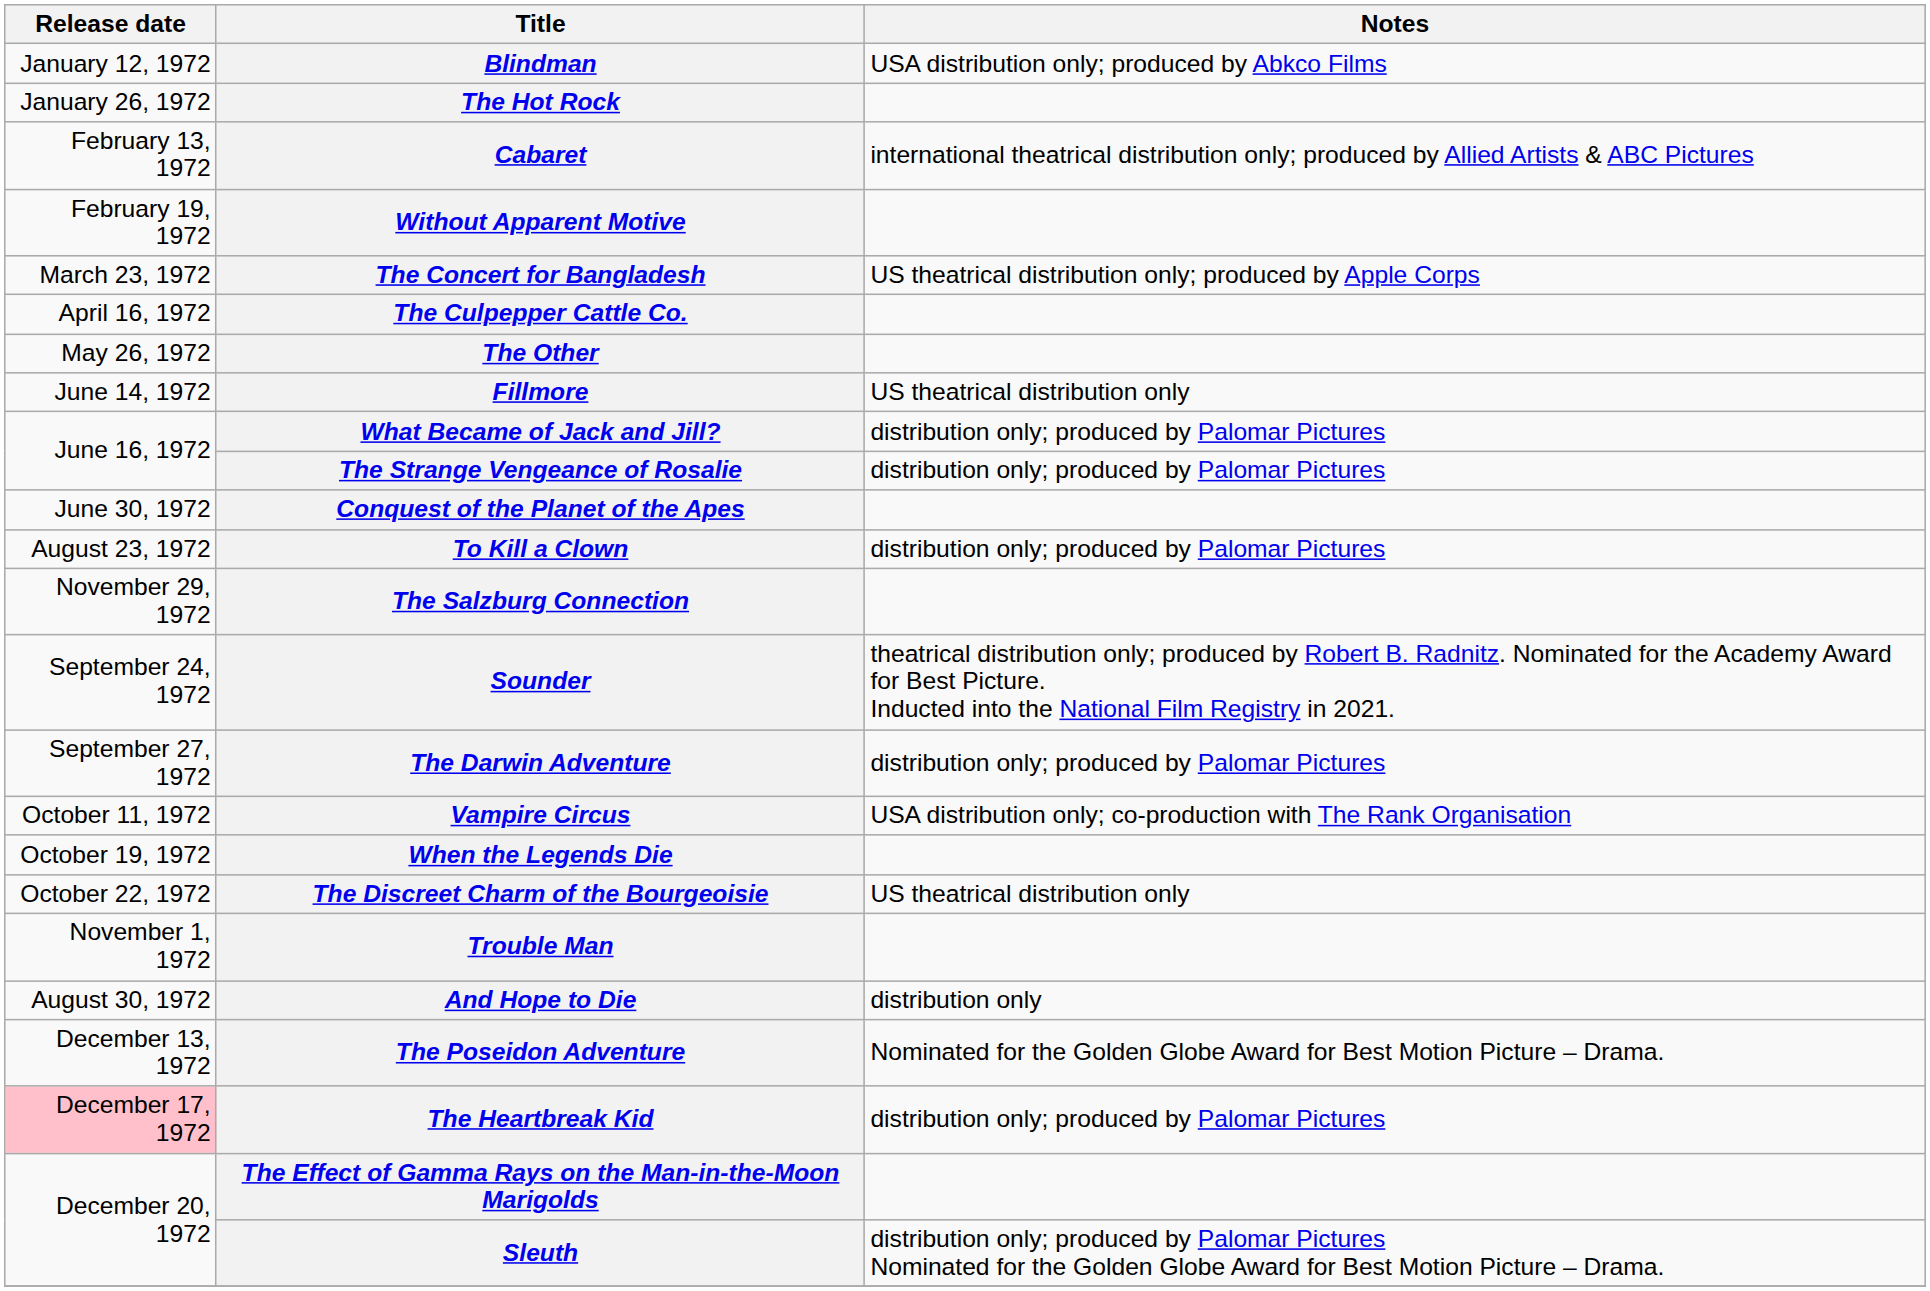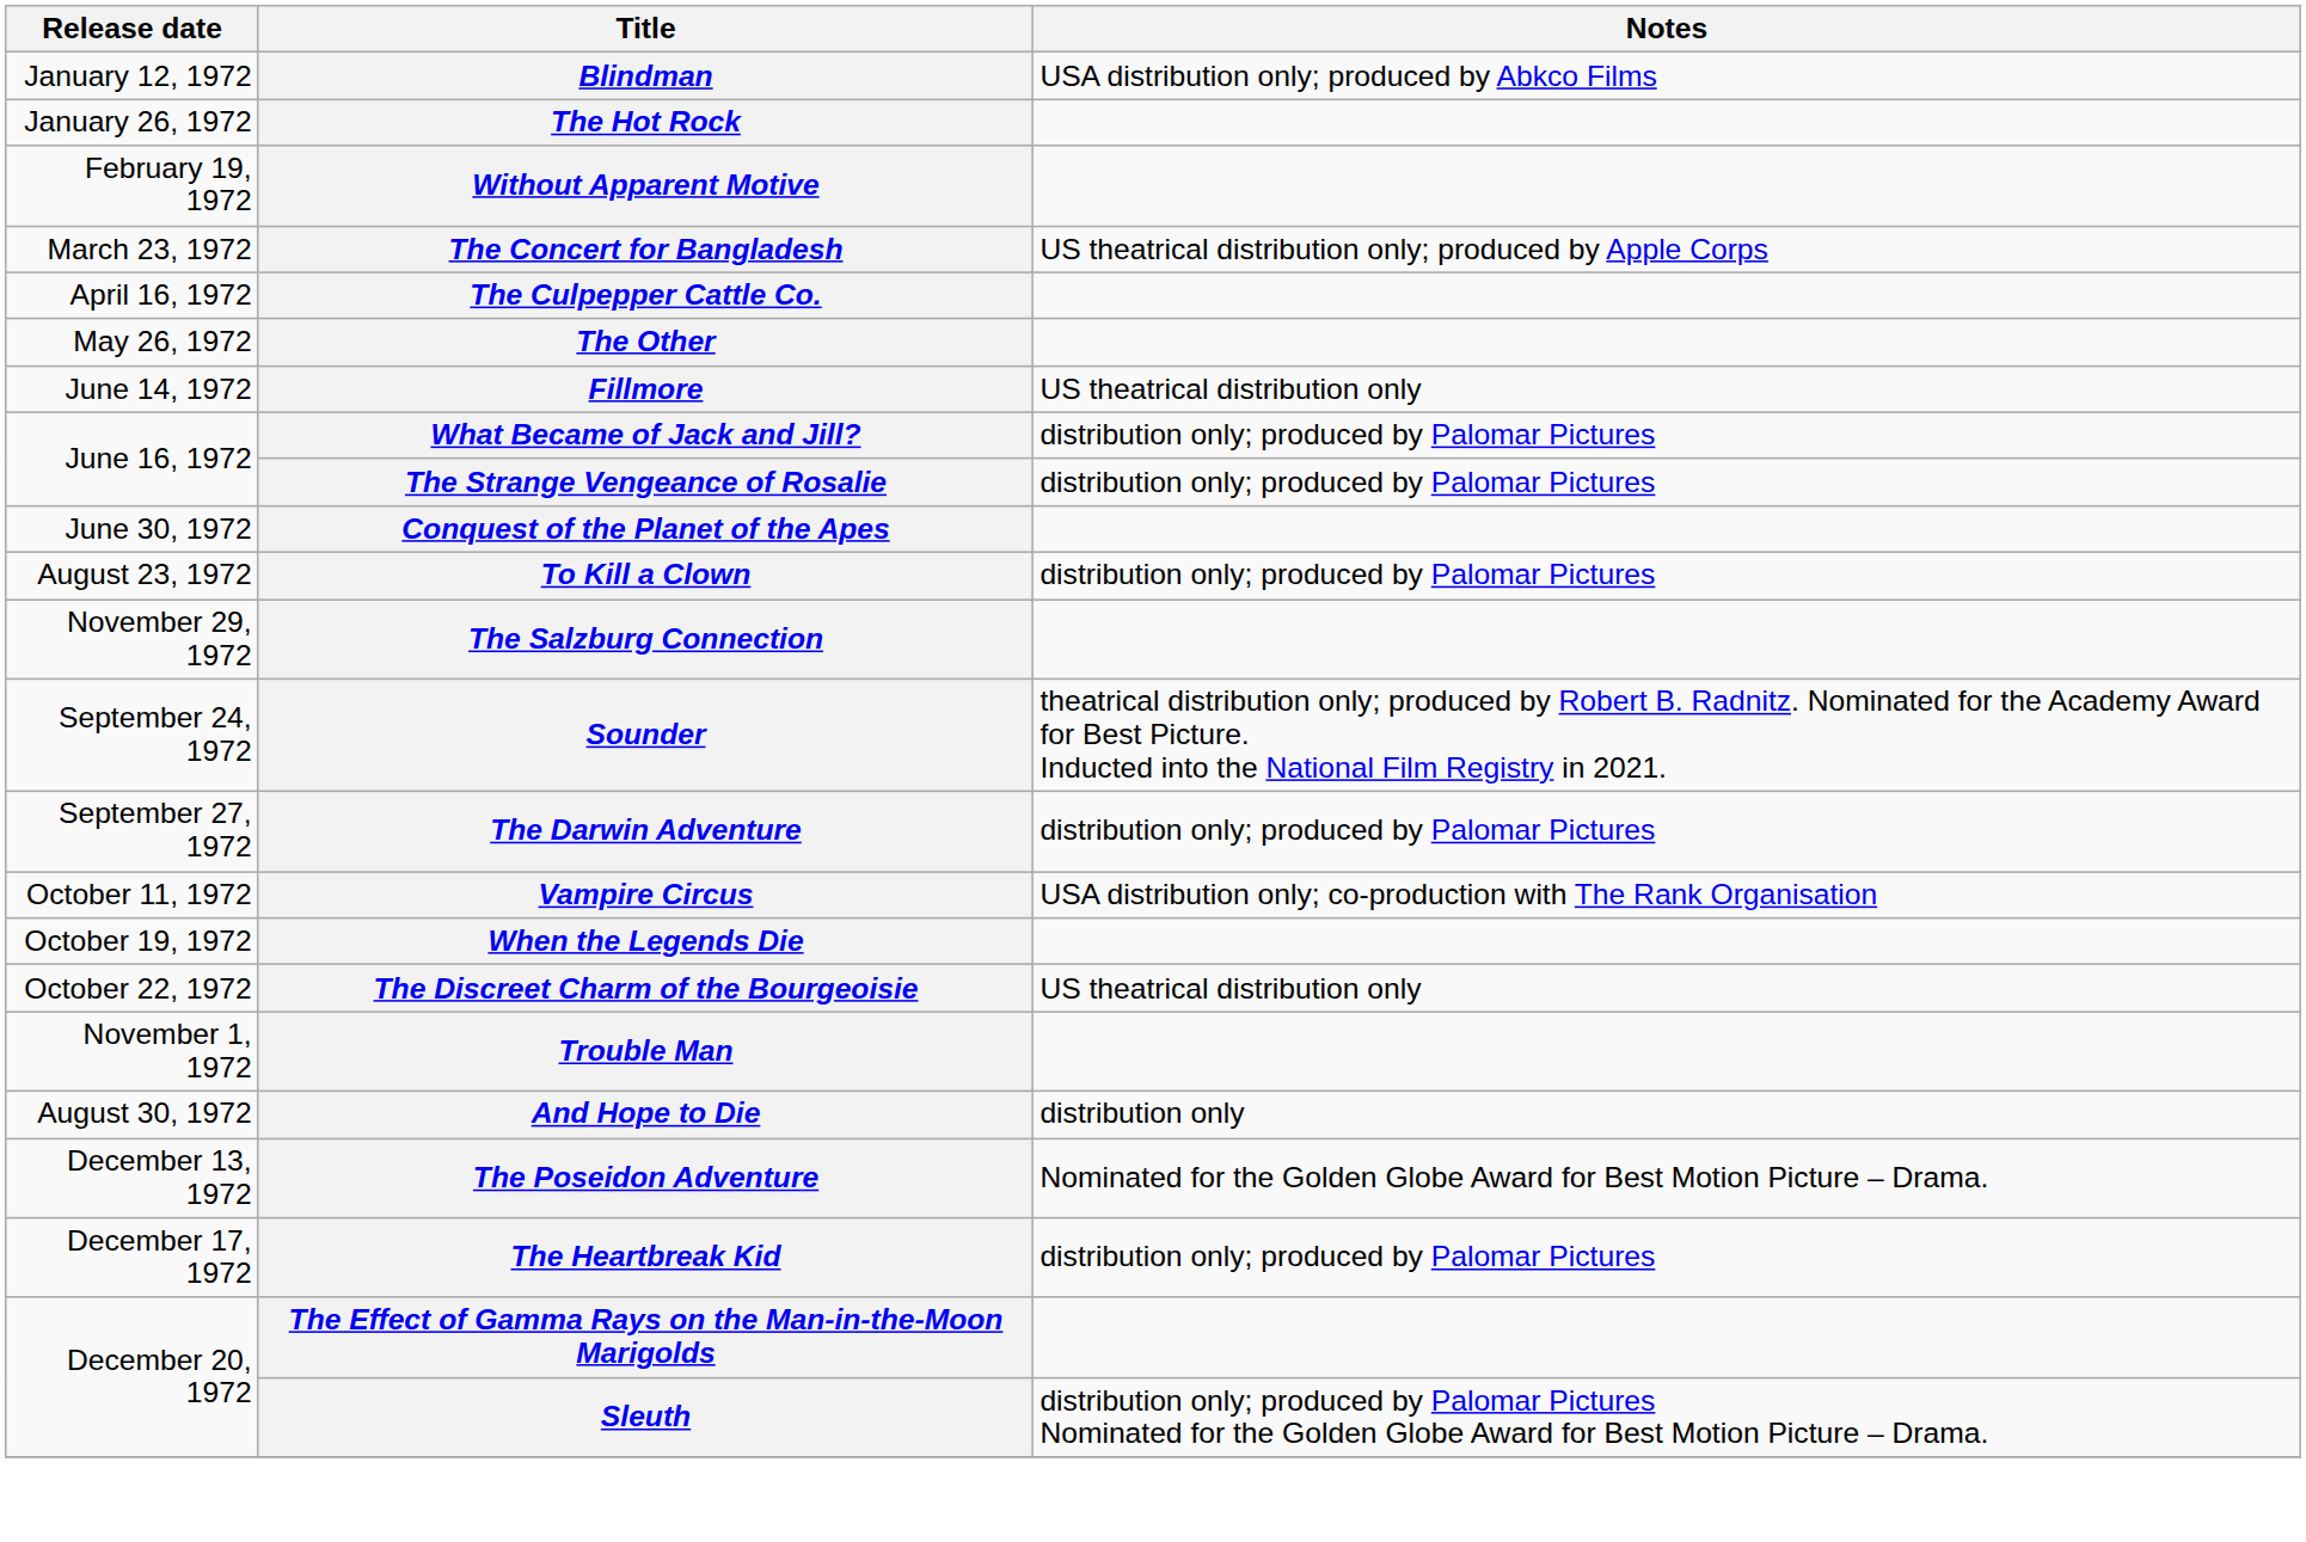- row: February 13, 1972 | Cabaret | international theatrical distribution only; produced by Allied Artists & ABC Pictures
The Heartbreak Kid | Release date: pink background -> no background
